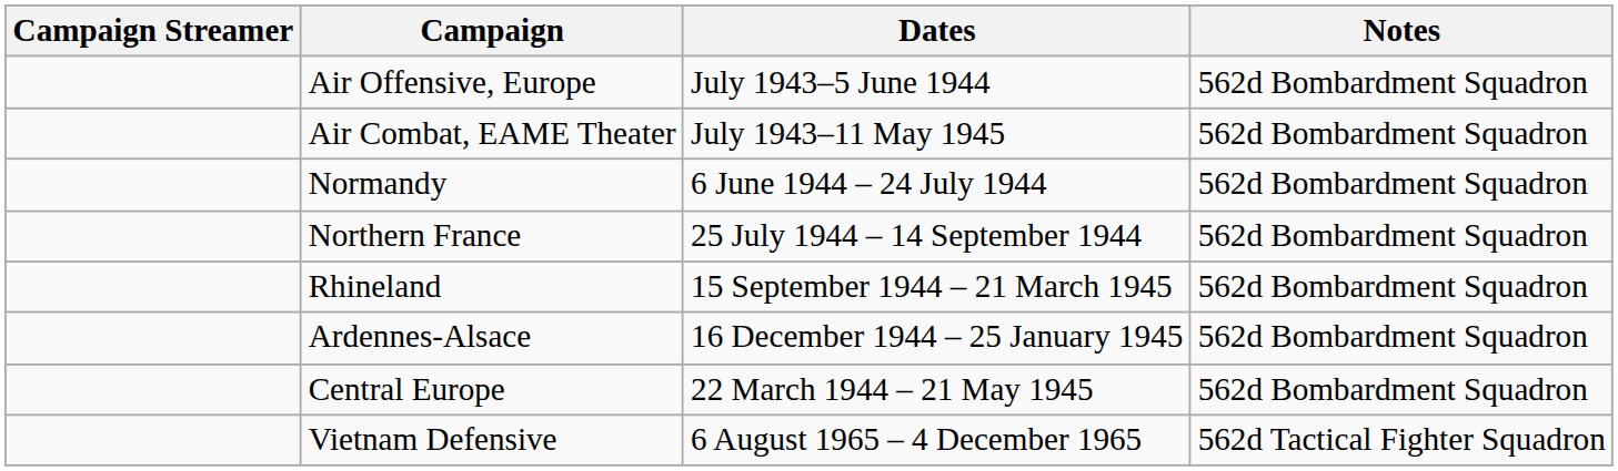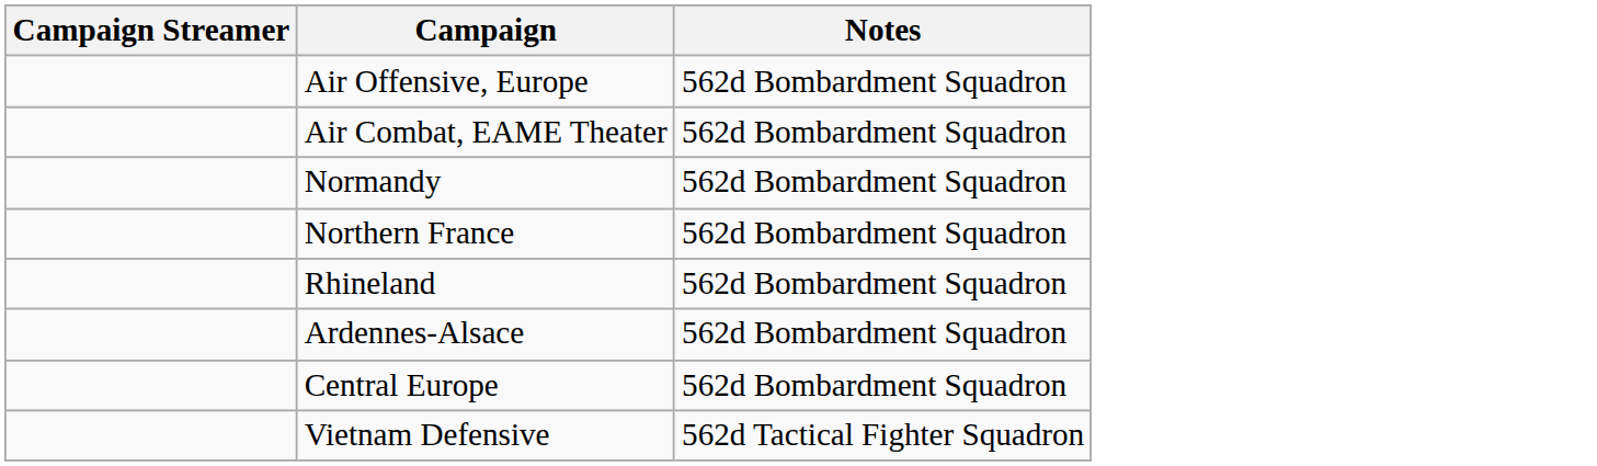- column: Dates | July 1943–5 June 1944 | July 1943–11 May 1945 | 6 June 1944 – 24 July 1944 | 25 July 1944 – 14 September 1944 | 15 September 1944 – 21 March 1945 | 16 December 1944 – 25 January 1945 | 22 March 1944 – 21 May 1945 | 6 August 1965 – 4 December 1965
